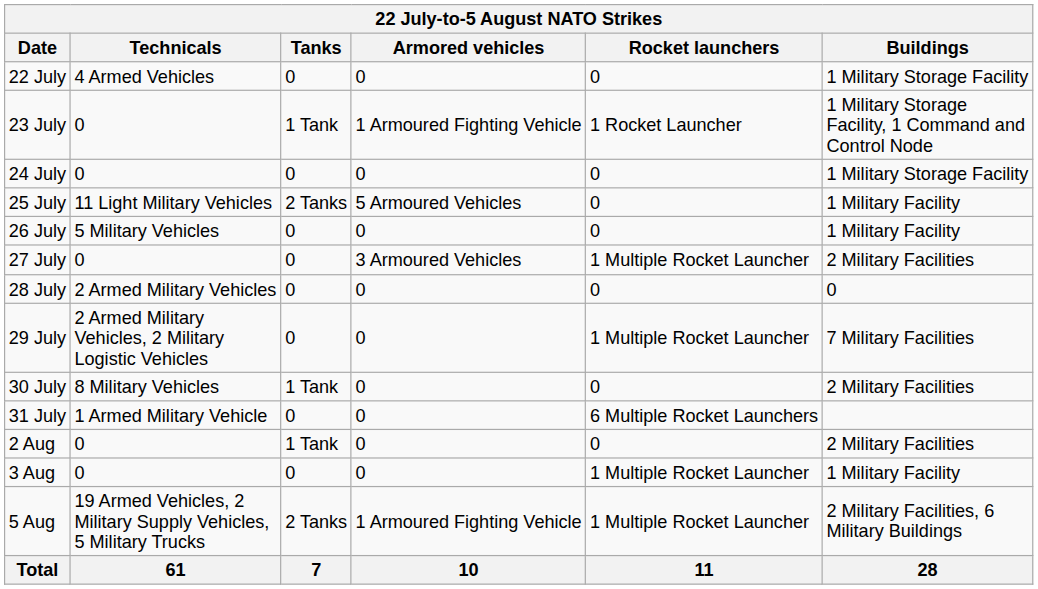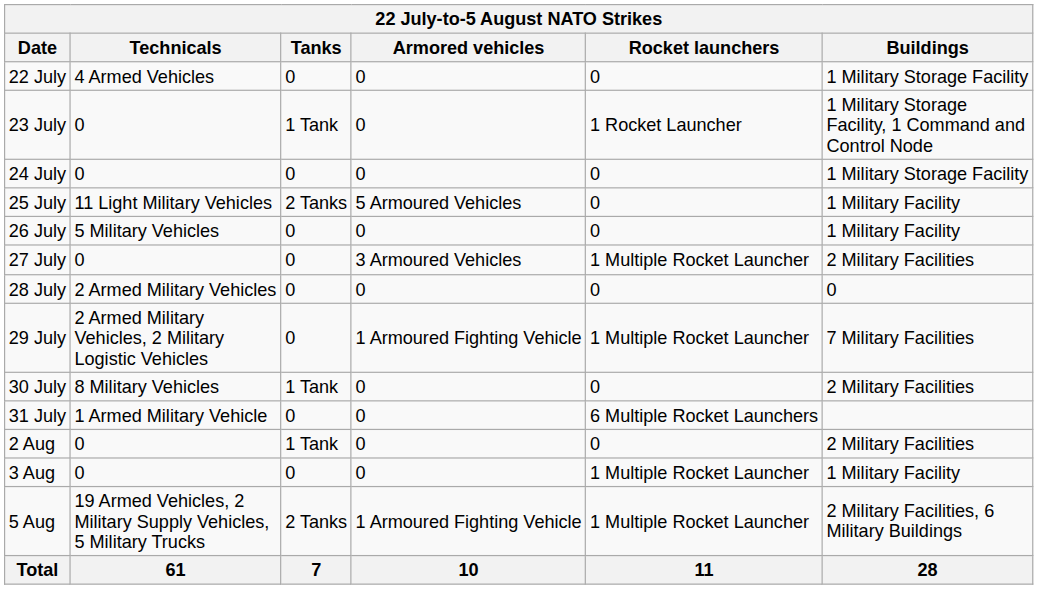23 July | Armored vehicles: 1 Armoured Fighting Vehicle -> 0
29 July | Armored vehicles: 0 -> 1 Armoured Fighting Vehicle
